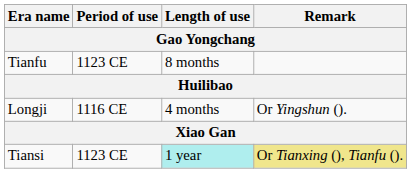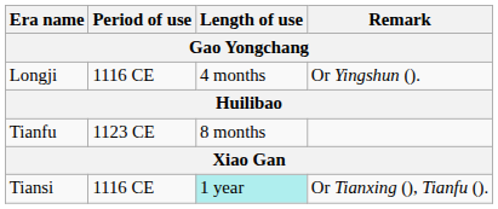rows swapped: Longji <-> Tianfu
Tiansi | Period of use: 1123 CE -> 1116 CE
Tiansi | Remark: khaki background -> no background
